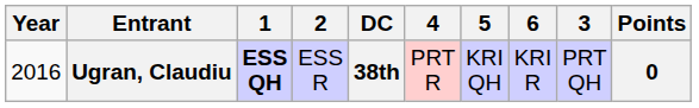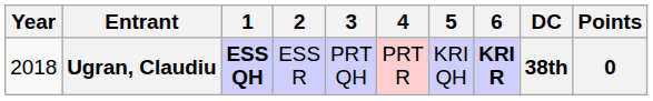columns swapped: 3 <-> DC
Ugran, Claudiu | Year: 2016 -> 2018
Ugran, Claudiu | 6: normal -> bold
